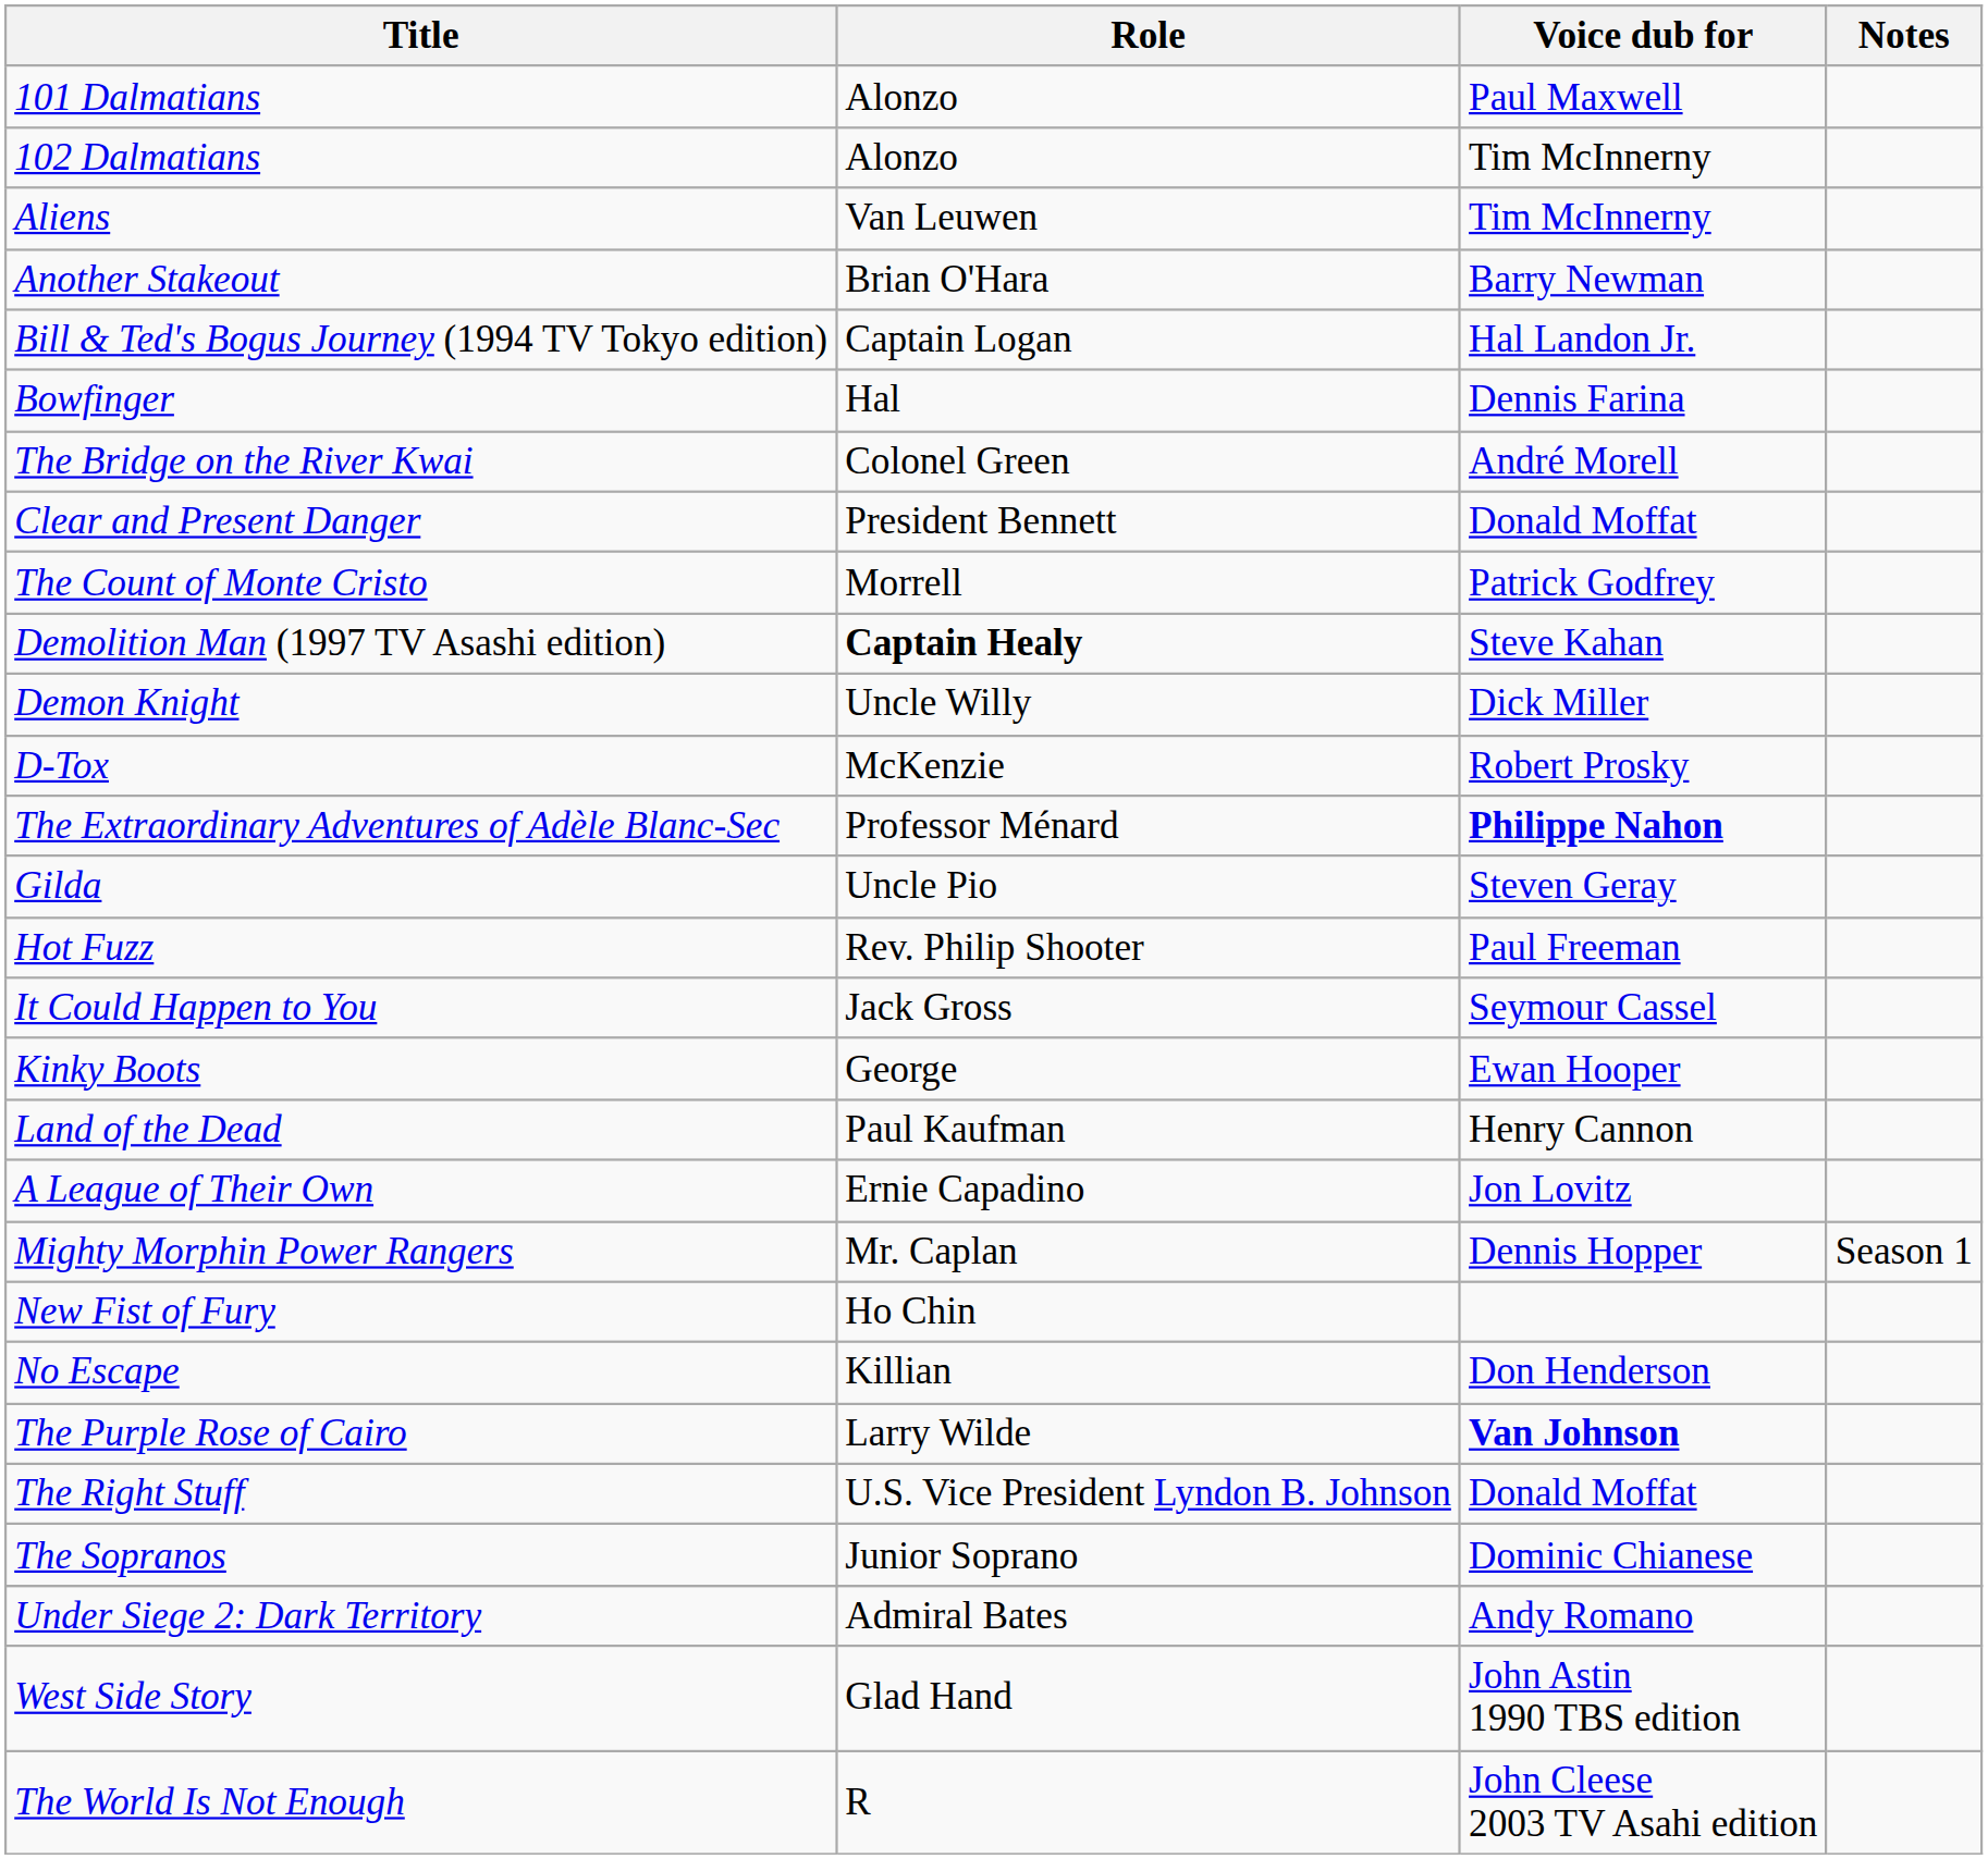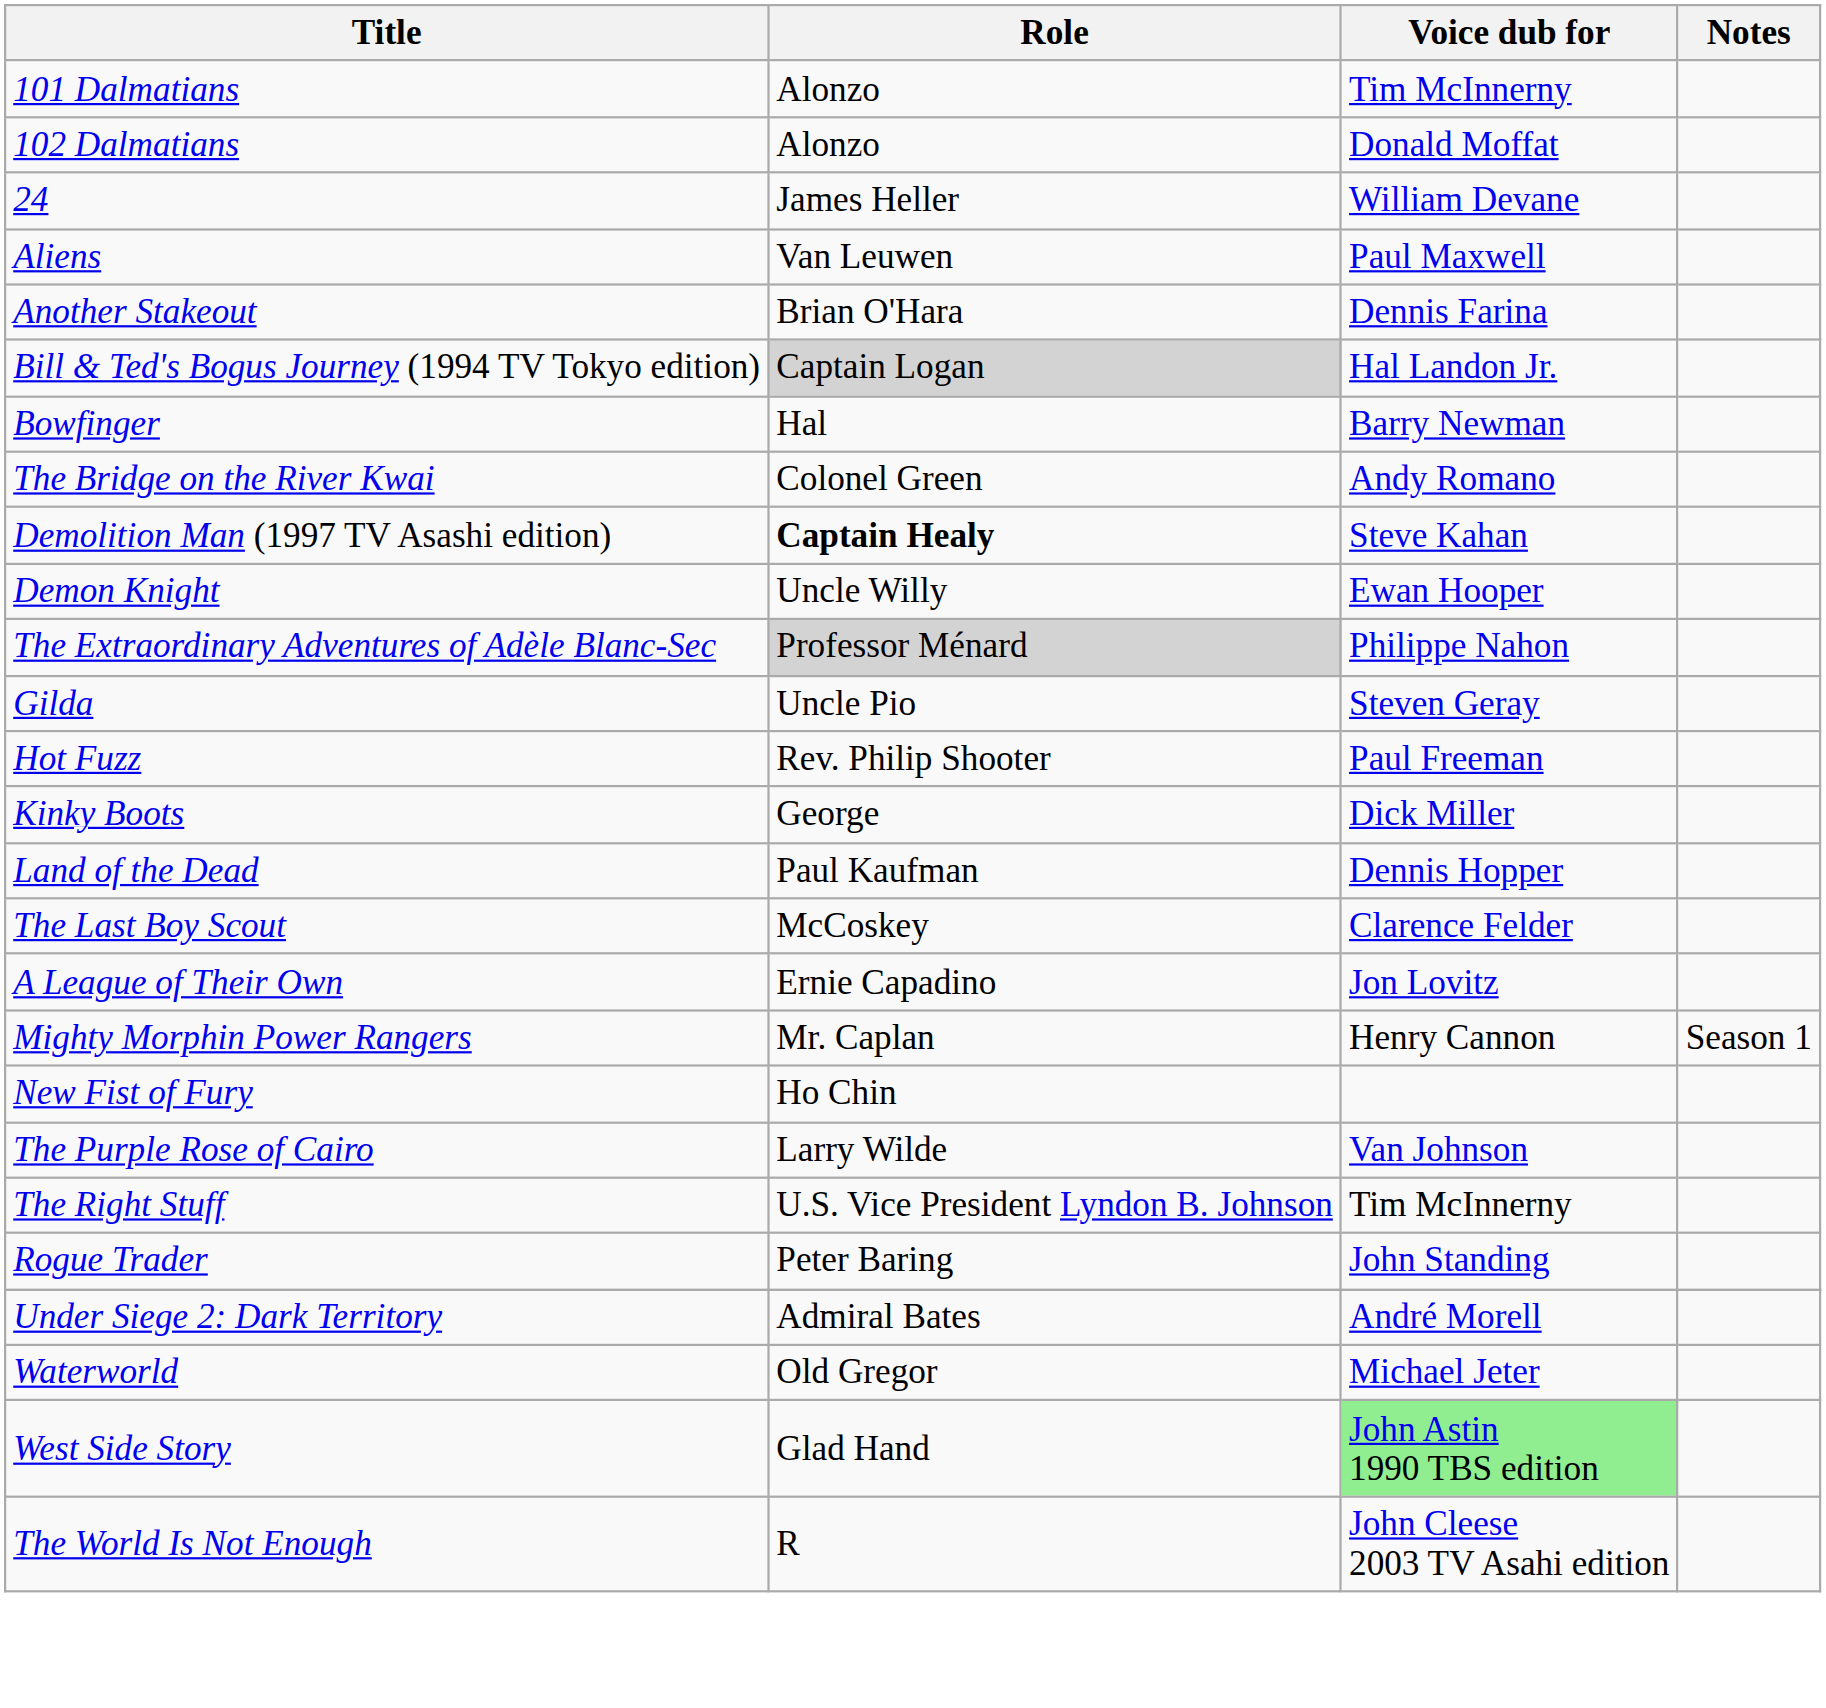101 Dalmatians | Voice dub for: Paul Maxwell -> Tim McInnerny
102 Dalmatians | Voice dub for: Tim McInnerny -> Donald Moffat
+ row: 24 | James Heller | William Devane
Aliens | Voice dub for: Tim McInnerny -> Paul Maxwell
Another Stakeout | Voice dub for: Barry Newman -> Dennis Farina
Bill & Ted's Bogus Journey (1994 TV Tokyo edition) | Role: no background -> lightgrey background
Bowfinger | Voice dub for: Dennis Farina -> Barry Newman
The Bridge on the River Kwai | Voice dub for: André Morell -> Andy Romano
- row: Clear and Present Danger | President Bennett | Donald Moffat
- row: The Count of Monte Cristo | Morrell | Patrick Godfrey
Demon Knight | Voice dub for: Dick Miller -> Ewan Hooper
- row: D-Tox | McKenzie | Robert Prosky
The Extraordinary Adventures of Adèle Blanc-Sec | Role: no background -> lightgrey background
The Extraordinary Adventures of Adèle Blanc-Sec | Voice dub for: bold -> normal
- row: It Could Happen to You | Jack Gross | Seymour Cassel
Kinky Boots | Voice dub for: Ewan Hooper -> Dick Miller
Land of the Dead | Voice dub for: Henry Cannon -> Dennis Hopper
+ row: The Last Boy Scout | McCoskey | Clarence Felder
Mighty Morphin Power Rangers | Voice dub for: Dennis Hopper -> Henry Cannon
- row: No Escape | Killian | Don Henderson
The Purple Rose of Cairo | Voice dub for: bold -> normal
The Right Stuff | Voice dub for: Donald Moffat -> Tim McInnerny
+ row: Rogue Trader | Peter Baring | John Standing
- row: The Sopranos | Junior Soprano | Dominic Chianese
Under Siege 2: Dark Territory | Voice dub for: Andy Romano -> André Morell
+ row: Waterworld | Old Gregor | Michael Jeter
West Side Story | Voice dub for: no background -> lightgreen background
